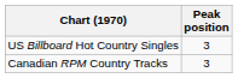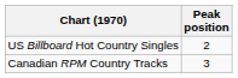US Billboard Hot Country Singles | Peak position: 3 -> 2
